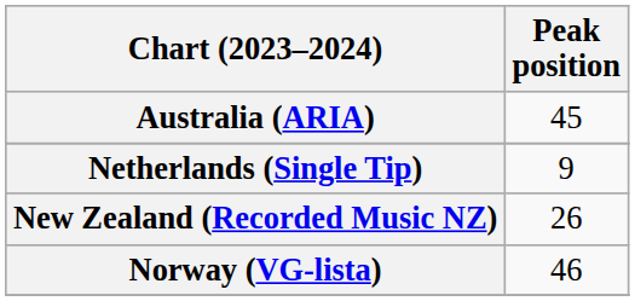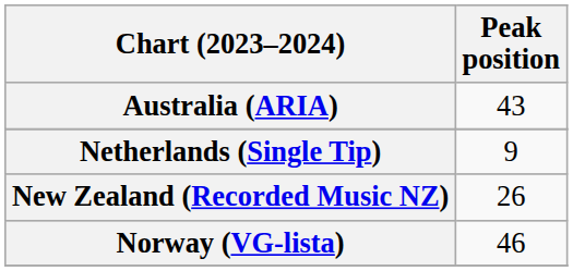Australia (ARIA) | Peak position: 45 -> 43
